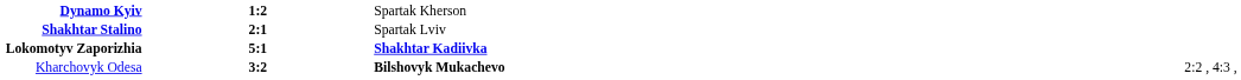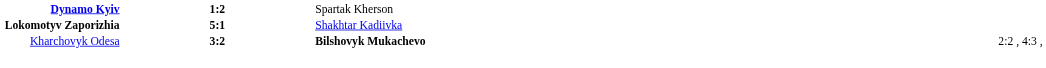- row: Shakhtar Stalino | 2:1 | Spartak Lviv
Lokomotyv Zaporizhia | column 3: bold -> normal
